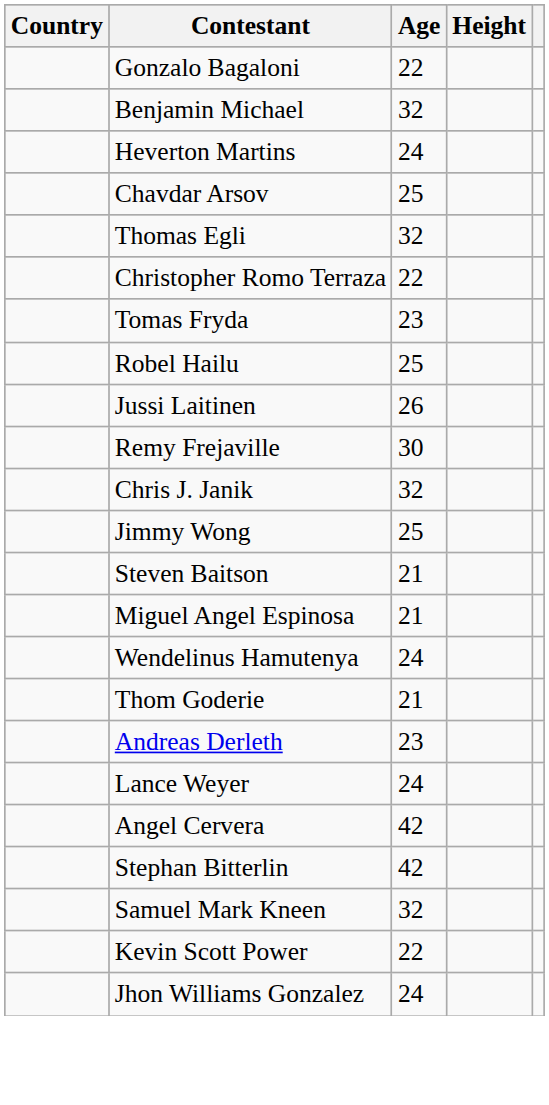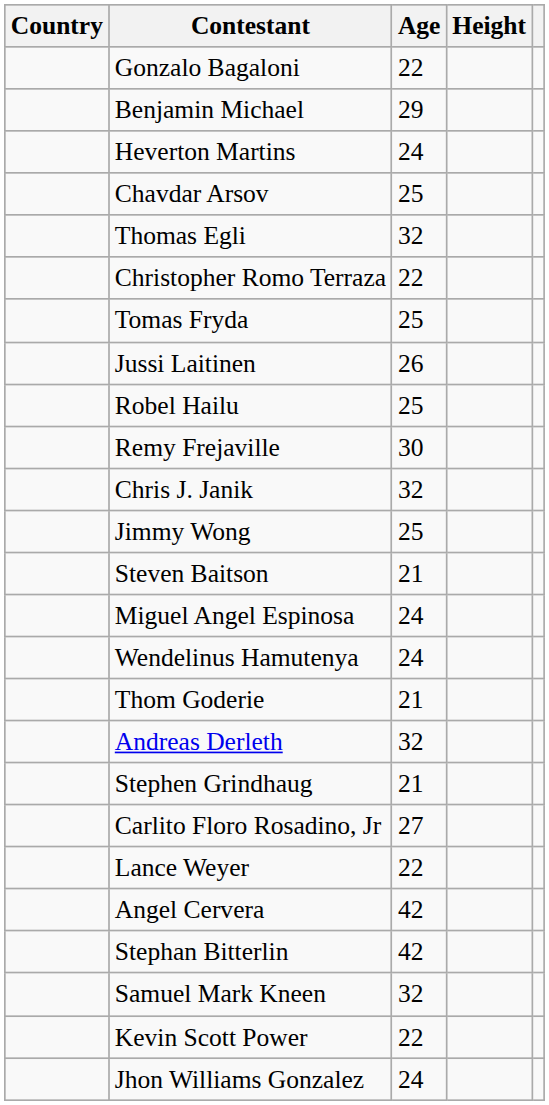Benjamin Michael | Age: 32 -> 29
Tomas Fryda | Age: 23 -> 25
rows swapped: Robel Hailu <-> Jussi Laitinen
Miguel Angel Espinosa | Age: 21 -> 24
Andreas Derleth | Age: 23 -> 32
+ row: Stephen Grindhaug | 21
+ row: Carlito Floro Rosadino, Jr | 27
Lance Weyer | Age: 24 -> 22
